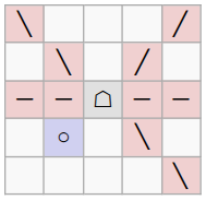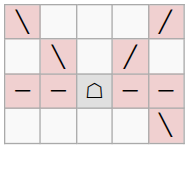- row: ○ | ╲
